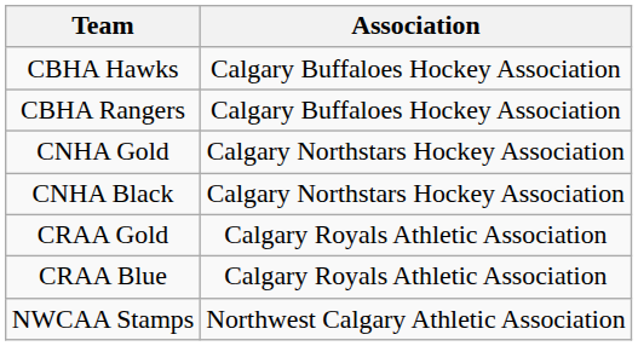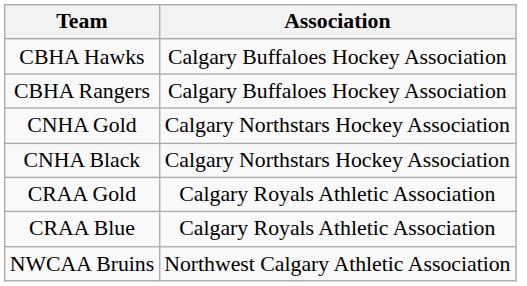+ row: NWCAA Bruins | Northwest Calgary Athletic Association
- row: NWCAA Stamps | Northwest Calgary Athletic Association
